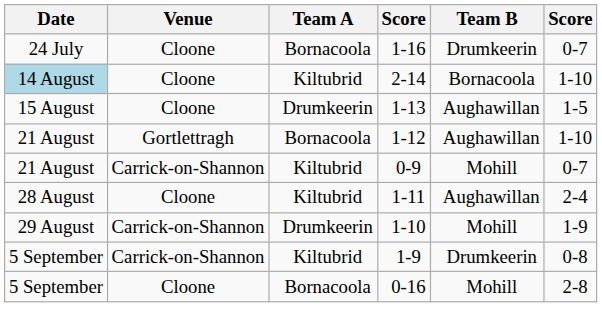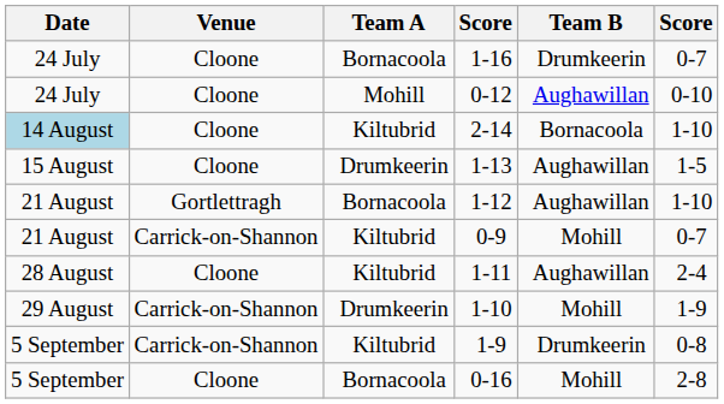+ row: 24 July | Cloone | Mohill | 0-12 | Aughawillan | 0-10
